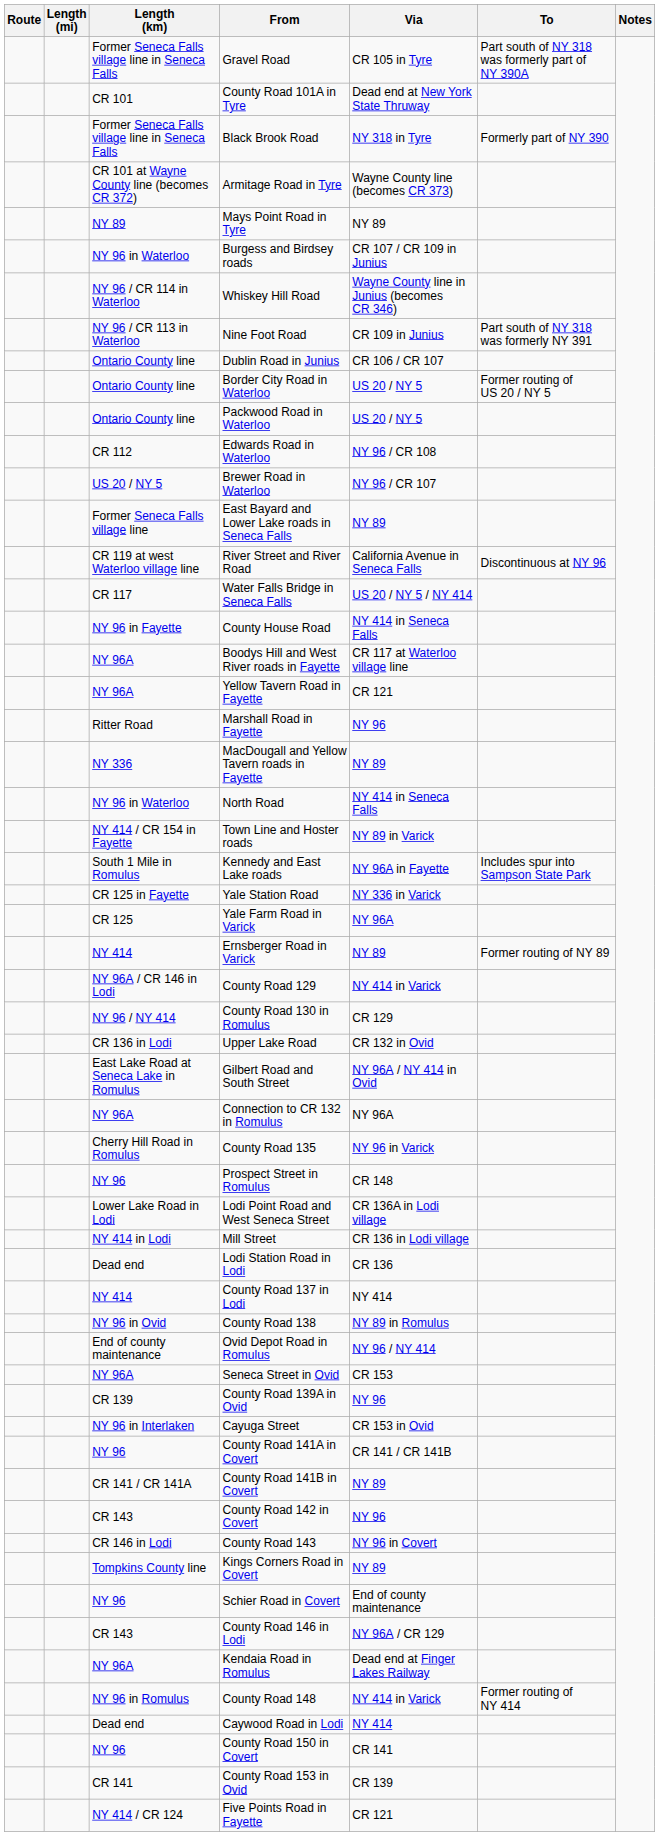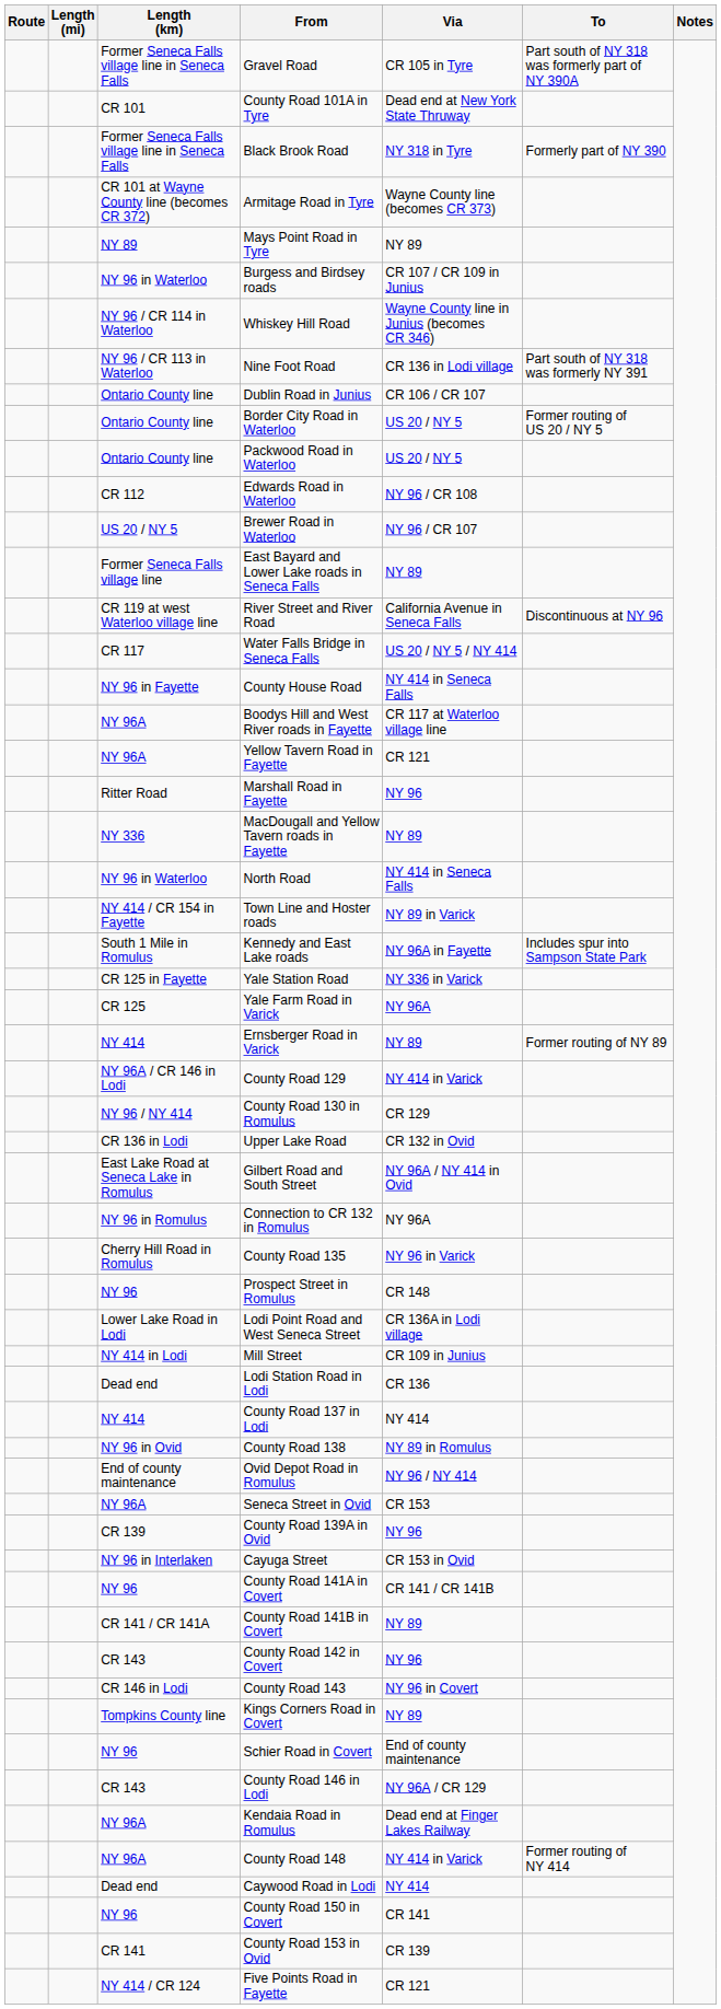Nine Foot Road | Via: CR 109 in Junius -> CR 136 in Lodi village
Connection to CR 132 in Romulus | Length (km): NY 96A -> NY 96 in Romulus
Mill Street | Via: CR 136 in Lodi village -> CR 109 in Junius
County Road 148 | Length (km): NY 96 in Romulus -> NY 96A
